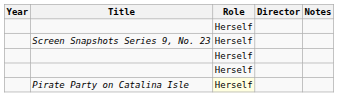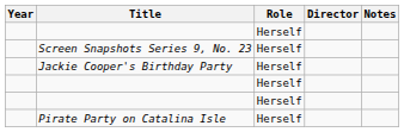+ row: Jackie Cooper's Birthday Party | Herself
Pirate Party on Catalina Isle | Role: lightyellow background -> no background
